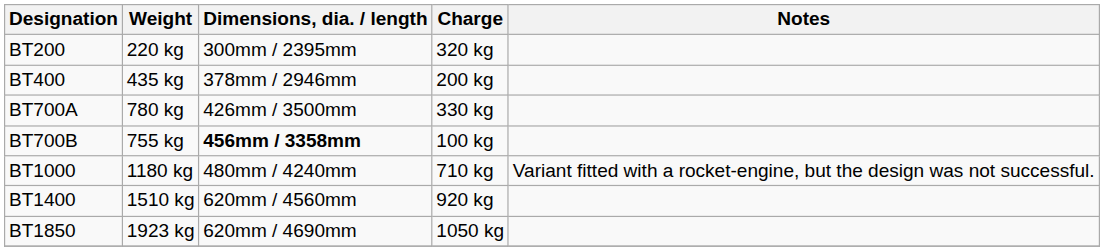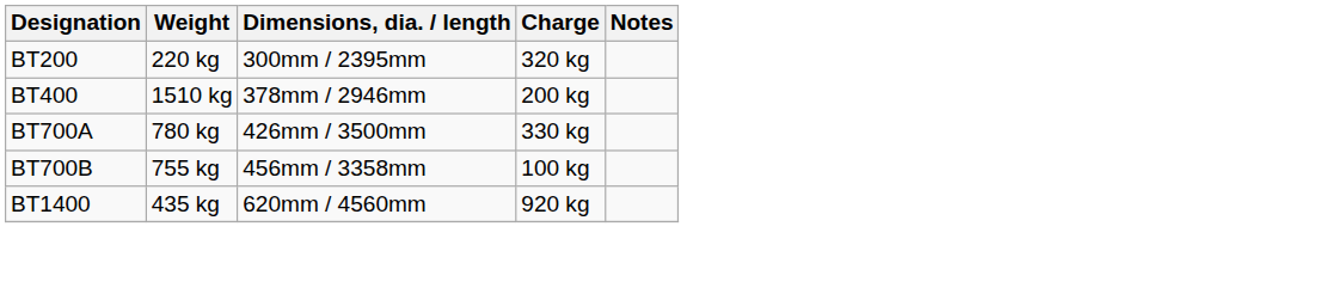BT400 | Weight: 435 kg -> 1510 kg
BT700B | Dimensions, dia. / length: bold -> normal
- row: BT1000 | 1180 kg | 480mm / 4240mm | 710 kg | Variant fitted with a rocket-engine, but the design was not successful.
BT1400 | Weight: 1510 kg -> 435 kg
- row: BT1850 | 1923 kg | 620mm / 4690mm | 1050 kg
